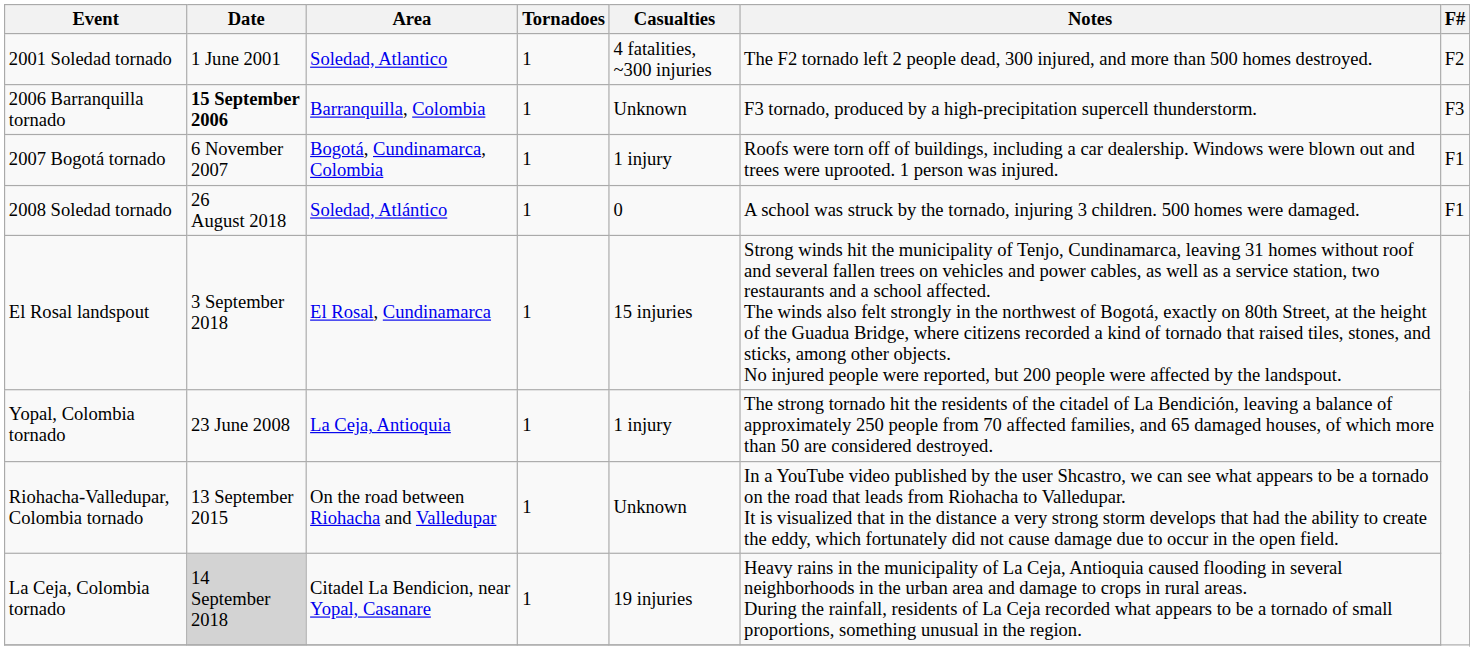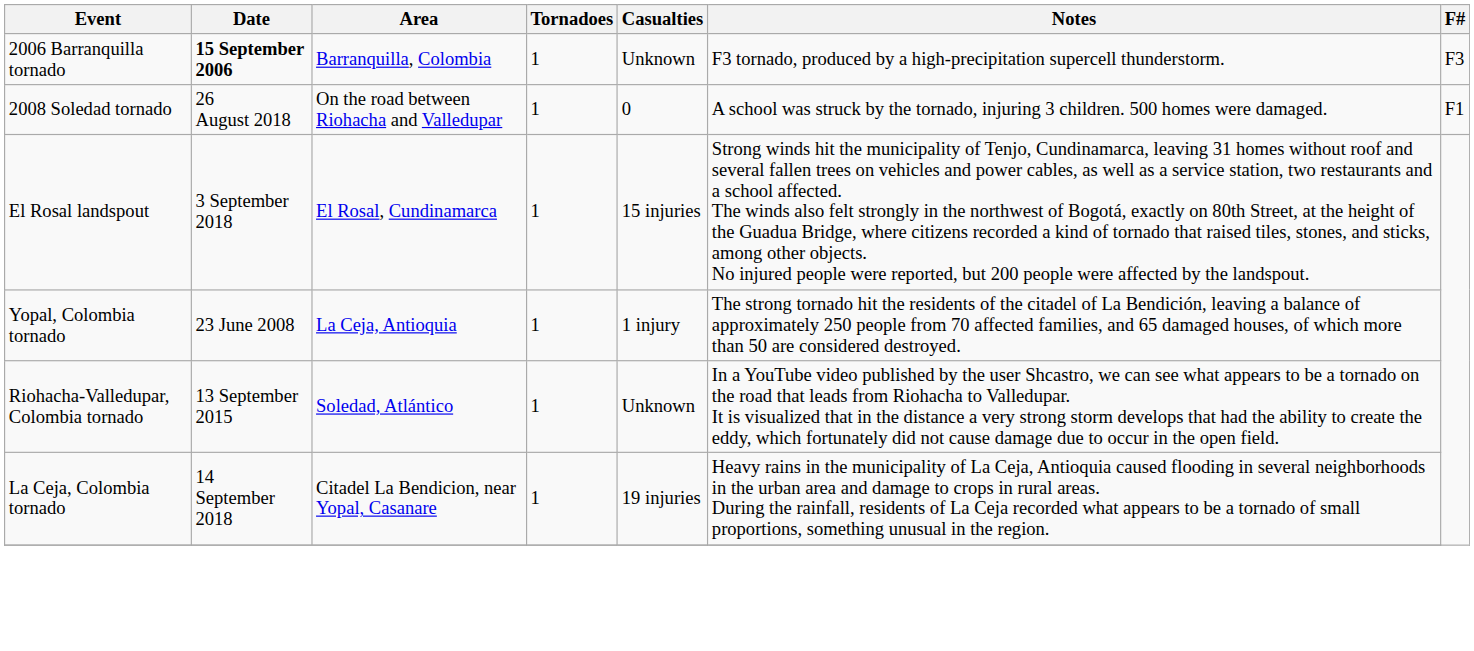- row: 2001 Soledad tornado | 1 June 2001 | Soledad, Atlantico | 1 | 4 fatalities, ~300 injuries | The F2 tornado left 2 people dead, 300 injured, and more than 500 homes destroyed. | F2
- row: 2007 Bogotá tornado | 6 November 2007 | Bogotá, Cundinamarca, Colombia | 1 | 1 injury | Roofs were torn off of buildings, including a car dealership. Windows were blown out and trees were uprooted. 1 person was injured. | F1
2008 Soledad tornado | Area: Soledad, Atlántico -> On the road between Riohacha and Valledupar
Riohacha-Valledupar, Colombia tornado | Area: On the road between Riohacha and Valledupar -> Soledad, Atlántico
La Ceja, Colombia tornado | Date: lightgrey background -> no background
